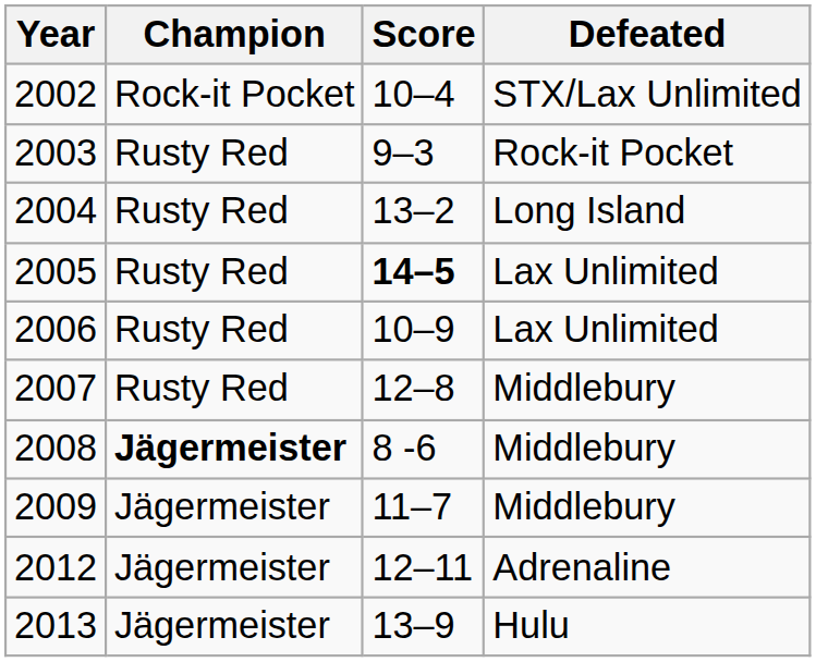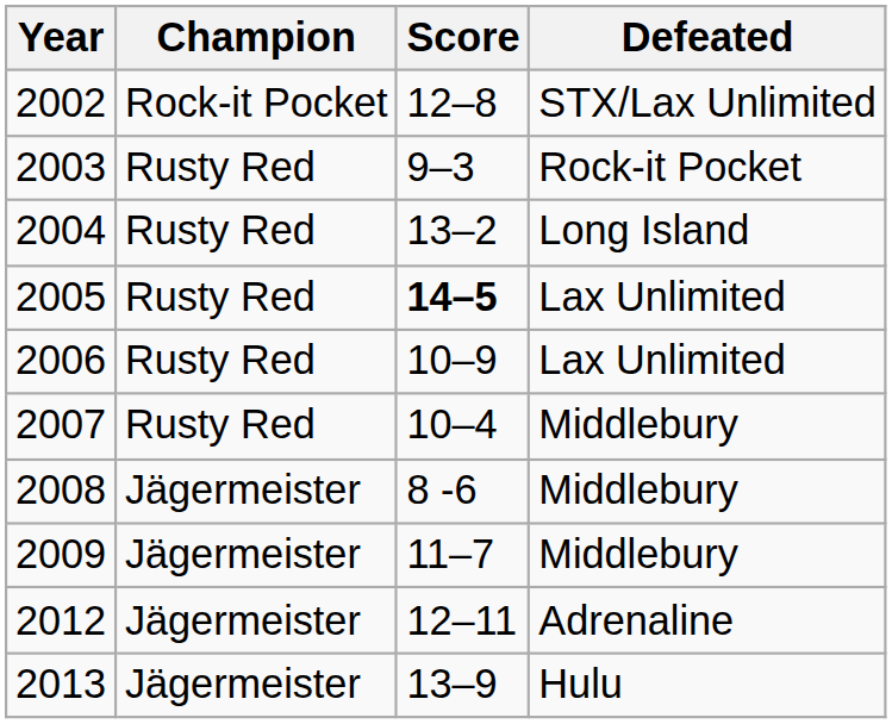2002 | Score: 10–4 -> 12–8
2007 | Score: 12–8 -> 10–4
2008 | Champion: bold -> normal
